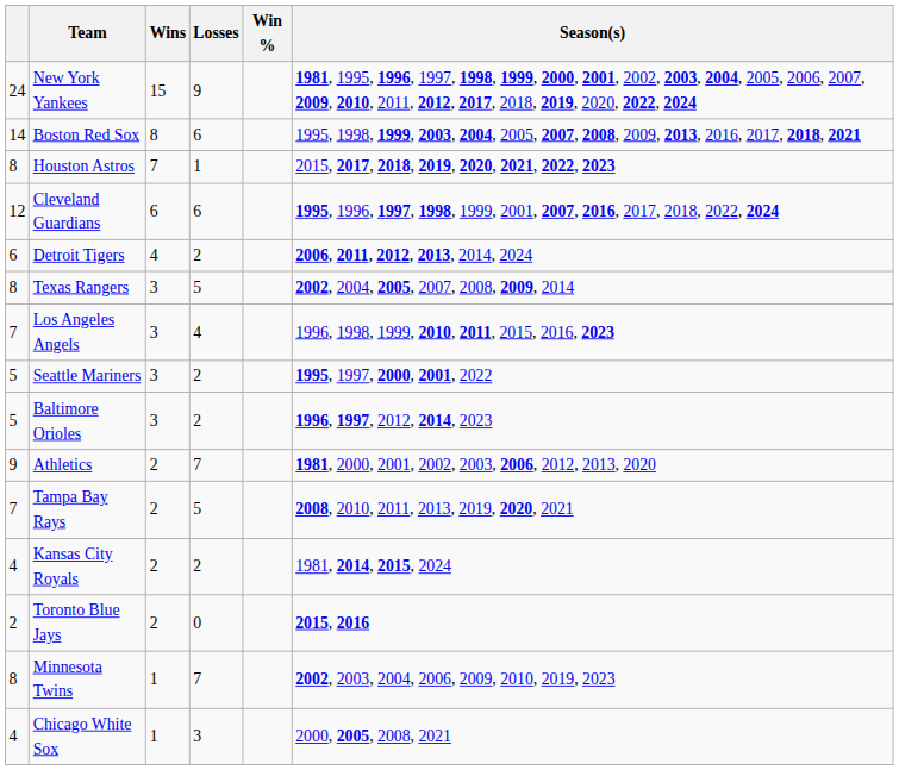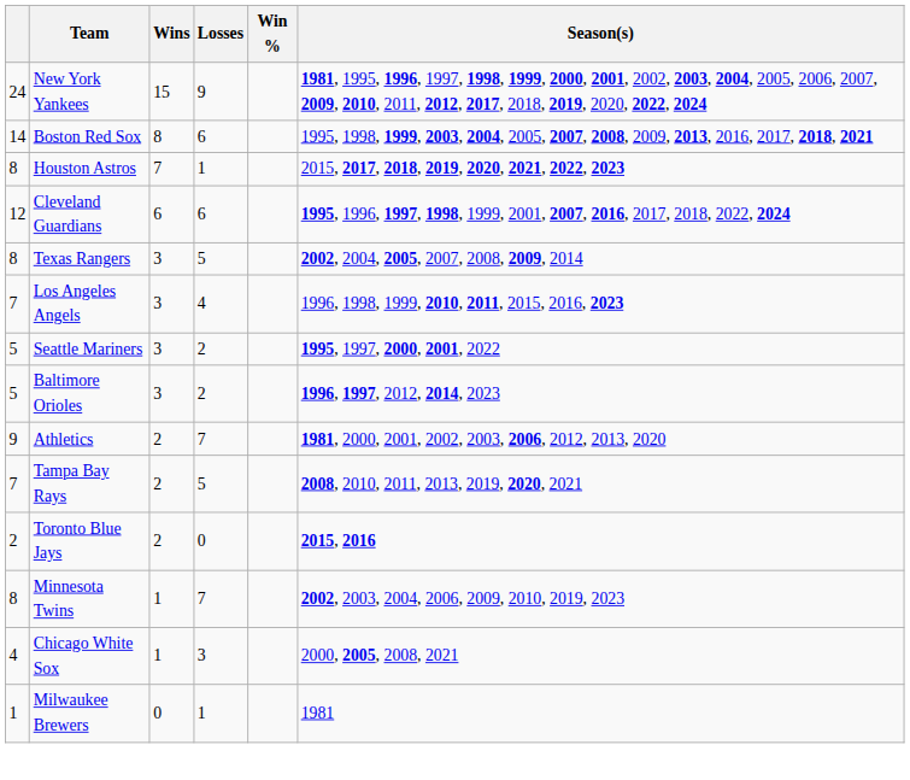- row: 6 | Detroit Tigers | 4 | 2 | 2006, 2011, 2012, 2013, 2014, 2024
- row: 4 | Kansas City Royals | 2 | 2 | 1981, 2014, 2015, 2024
+ row: 1 | Milwaukee Brewers | 0 | 1 | 1981
